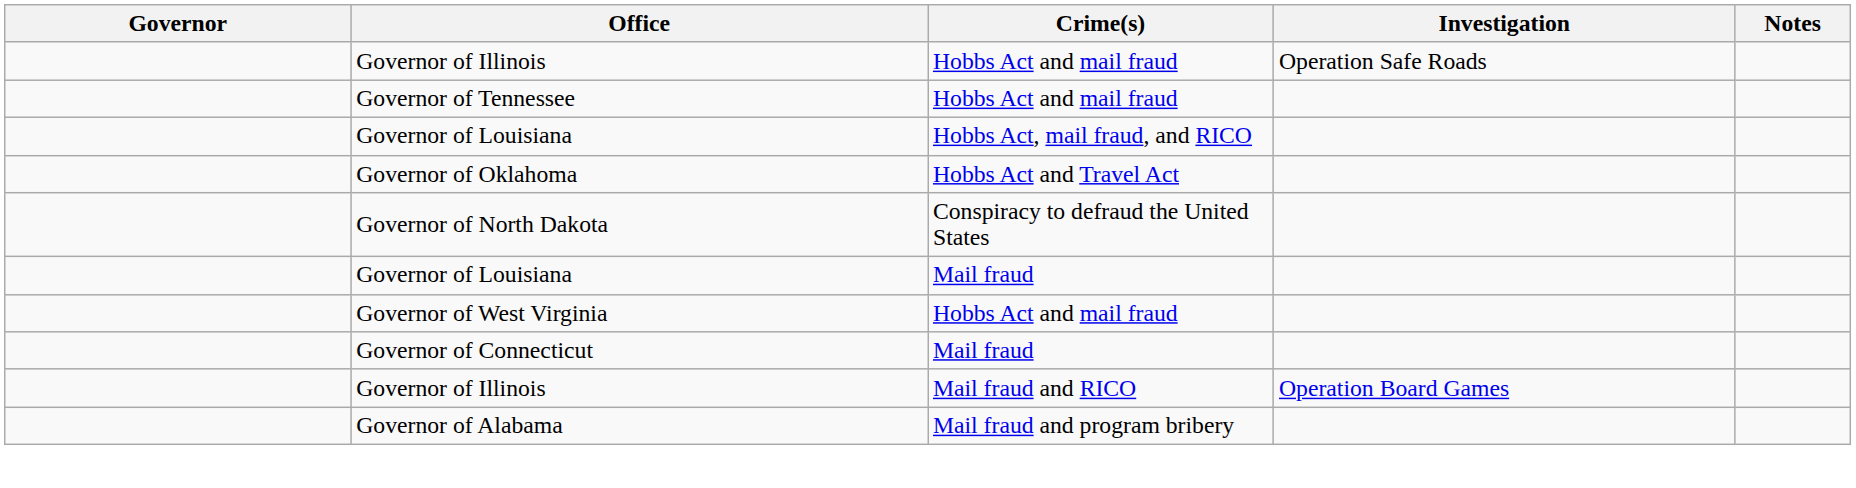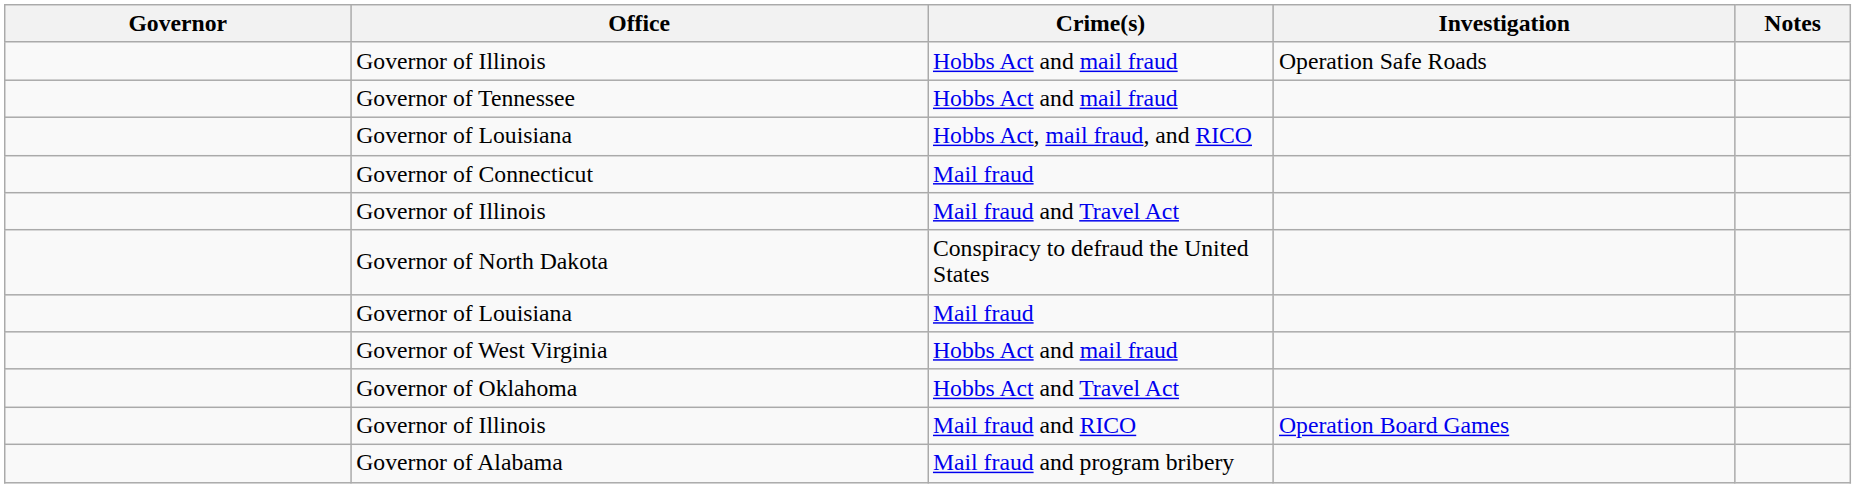rows swapped: Governor of Oklahoma <-> Governor of Connecticut
+ row: Governor of Illinois | Mail fraud and Travel Act
